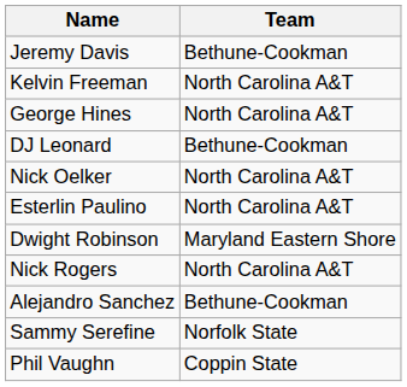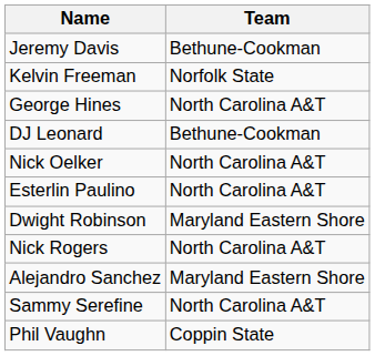Kelvin Freeman | Team: North Carolina A&T -> Norfolk State
Alejandro Sanchez | Team: Bethune-Cookman -> Maryland Eastern Shore
Sammy Serefine | Team: Norfolk State -> North Carolina A&T
